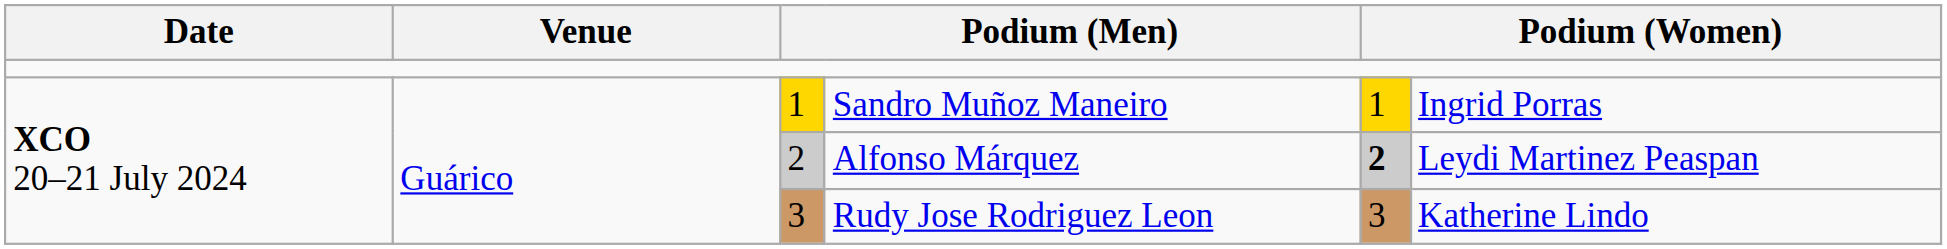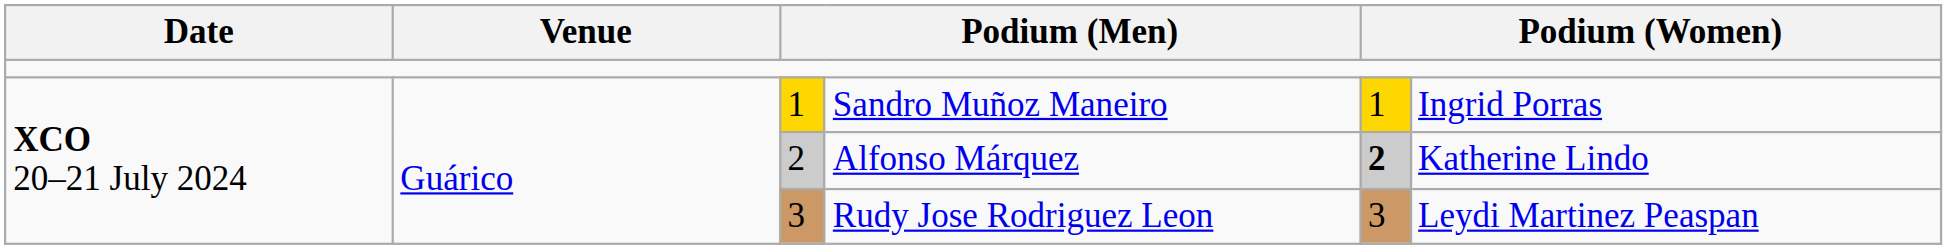Alfonso Márquez | column 6: Leydi Martinez Peaspan -> Katherine Lindo
Rudy Jose Rodriguez Leon | column 6: Katherine Lindo -> Leydi Martinez Peaspan
